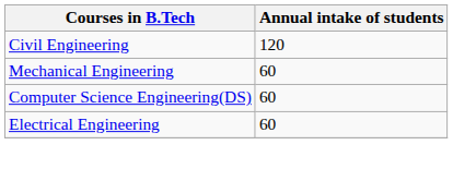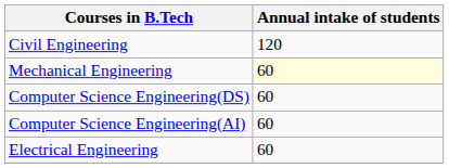Mechanical Engineering | Annual intake of students: no background -> lightyellow background
+ row: Computer Science Engineering(AI) | 60
